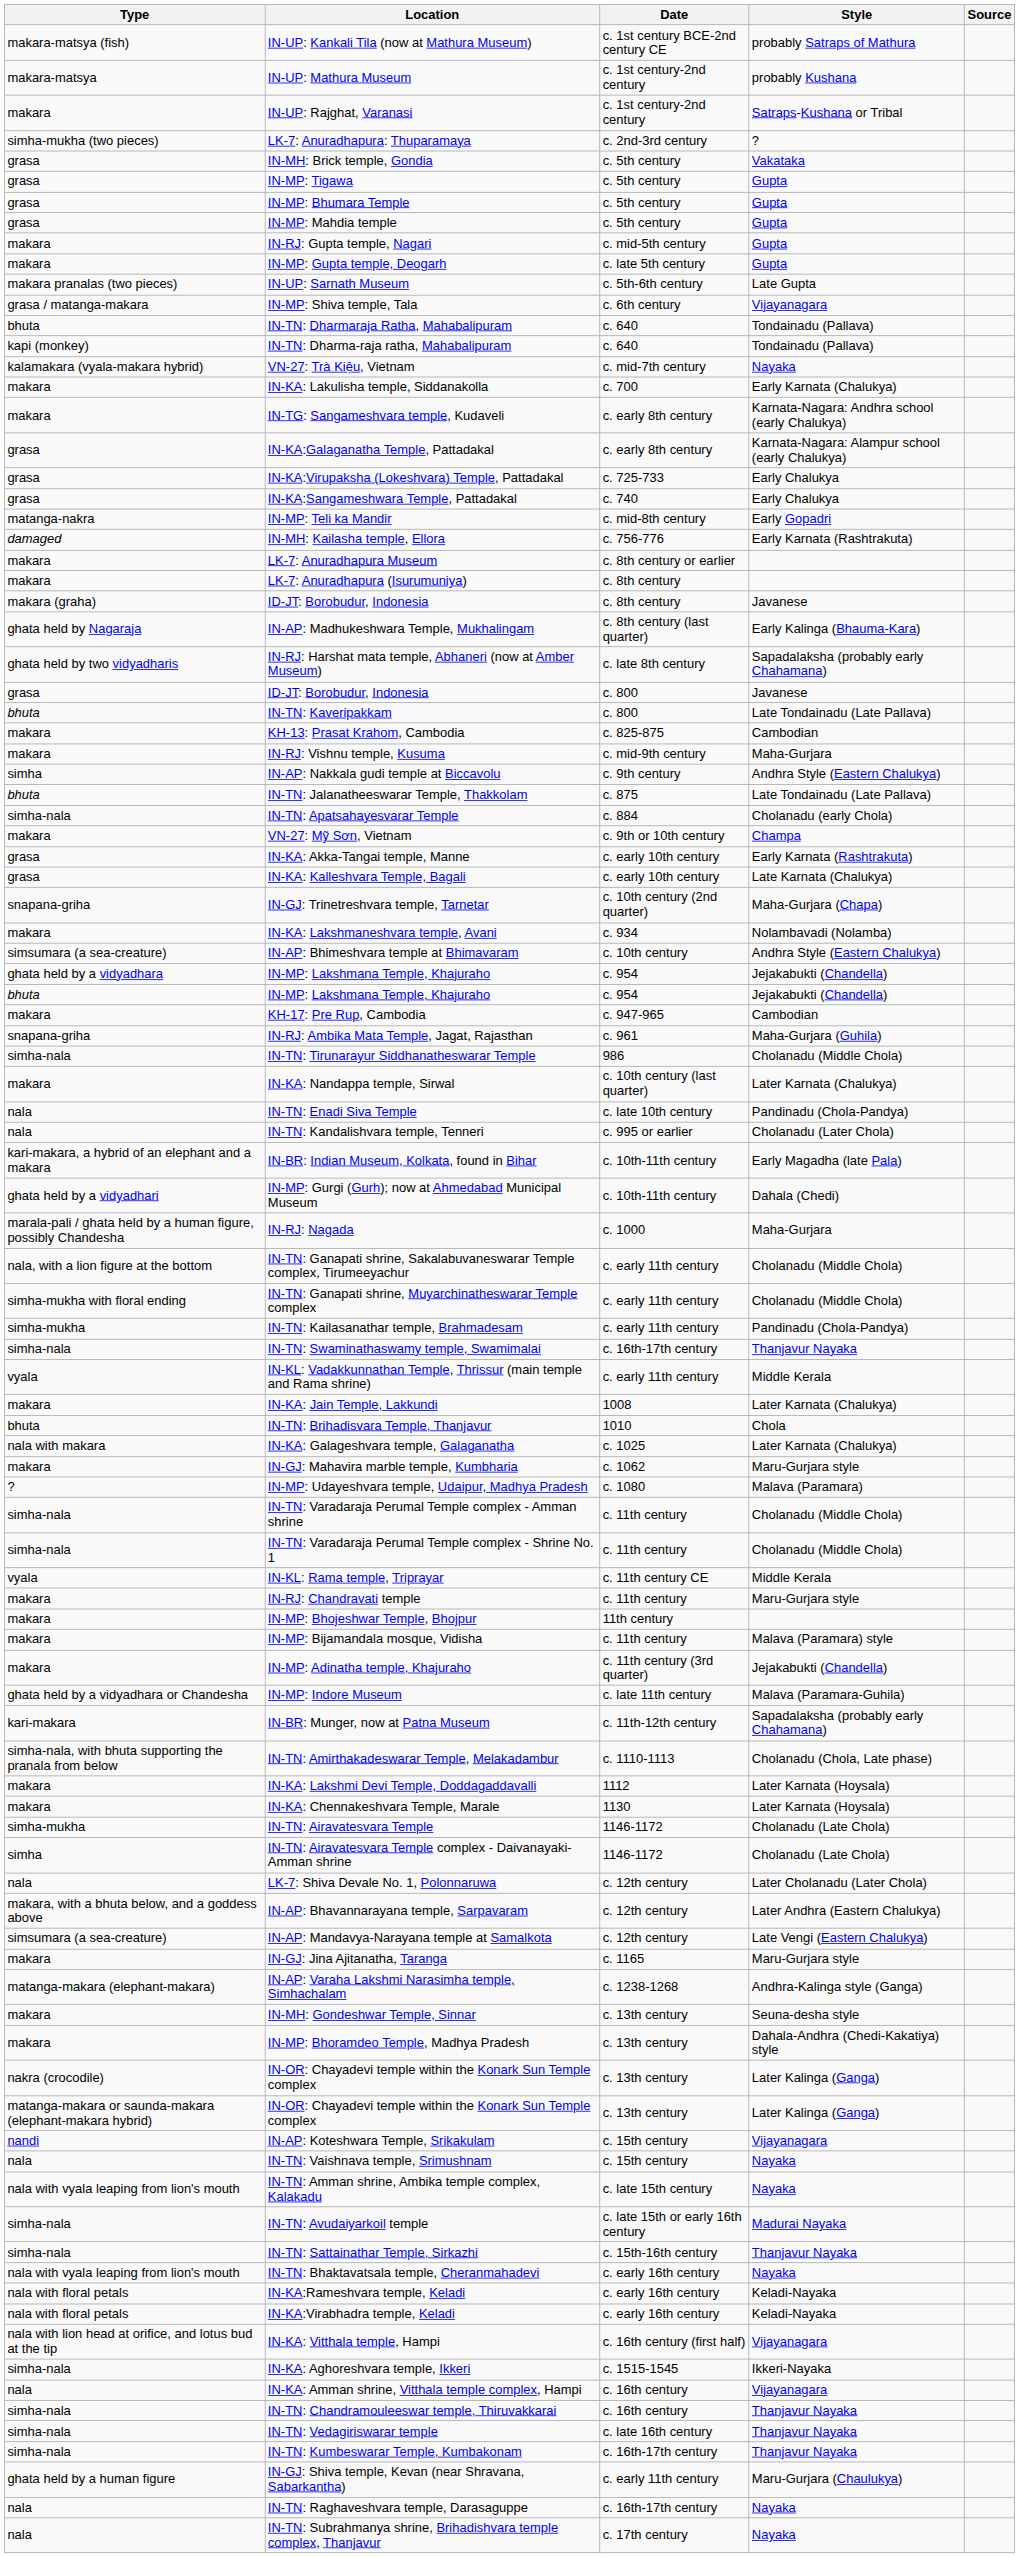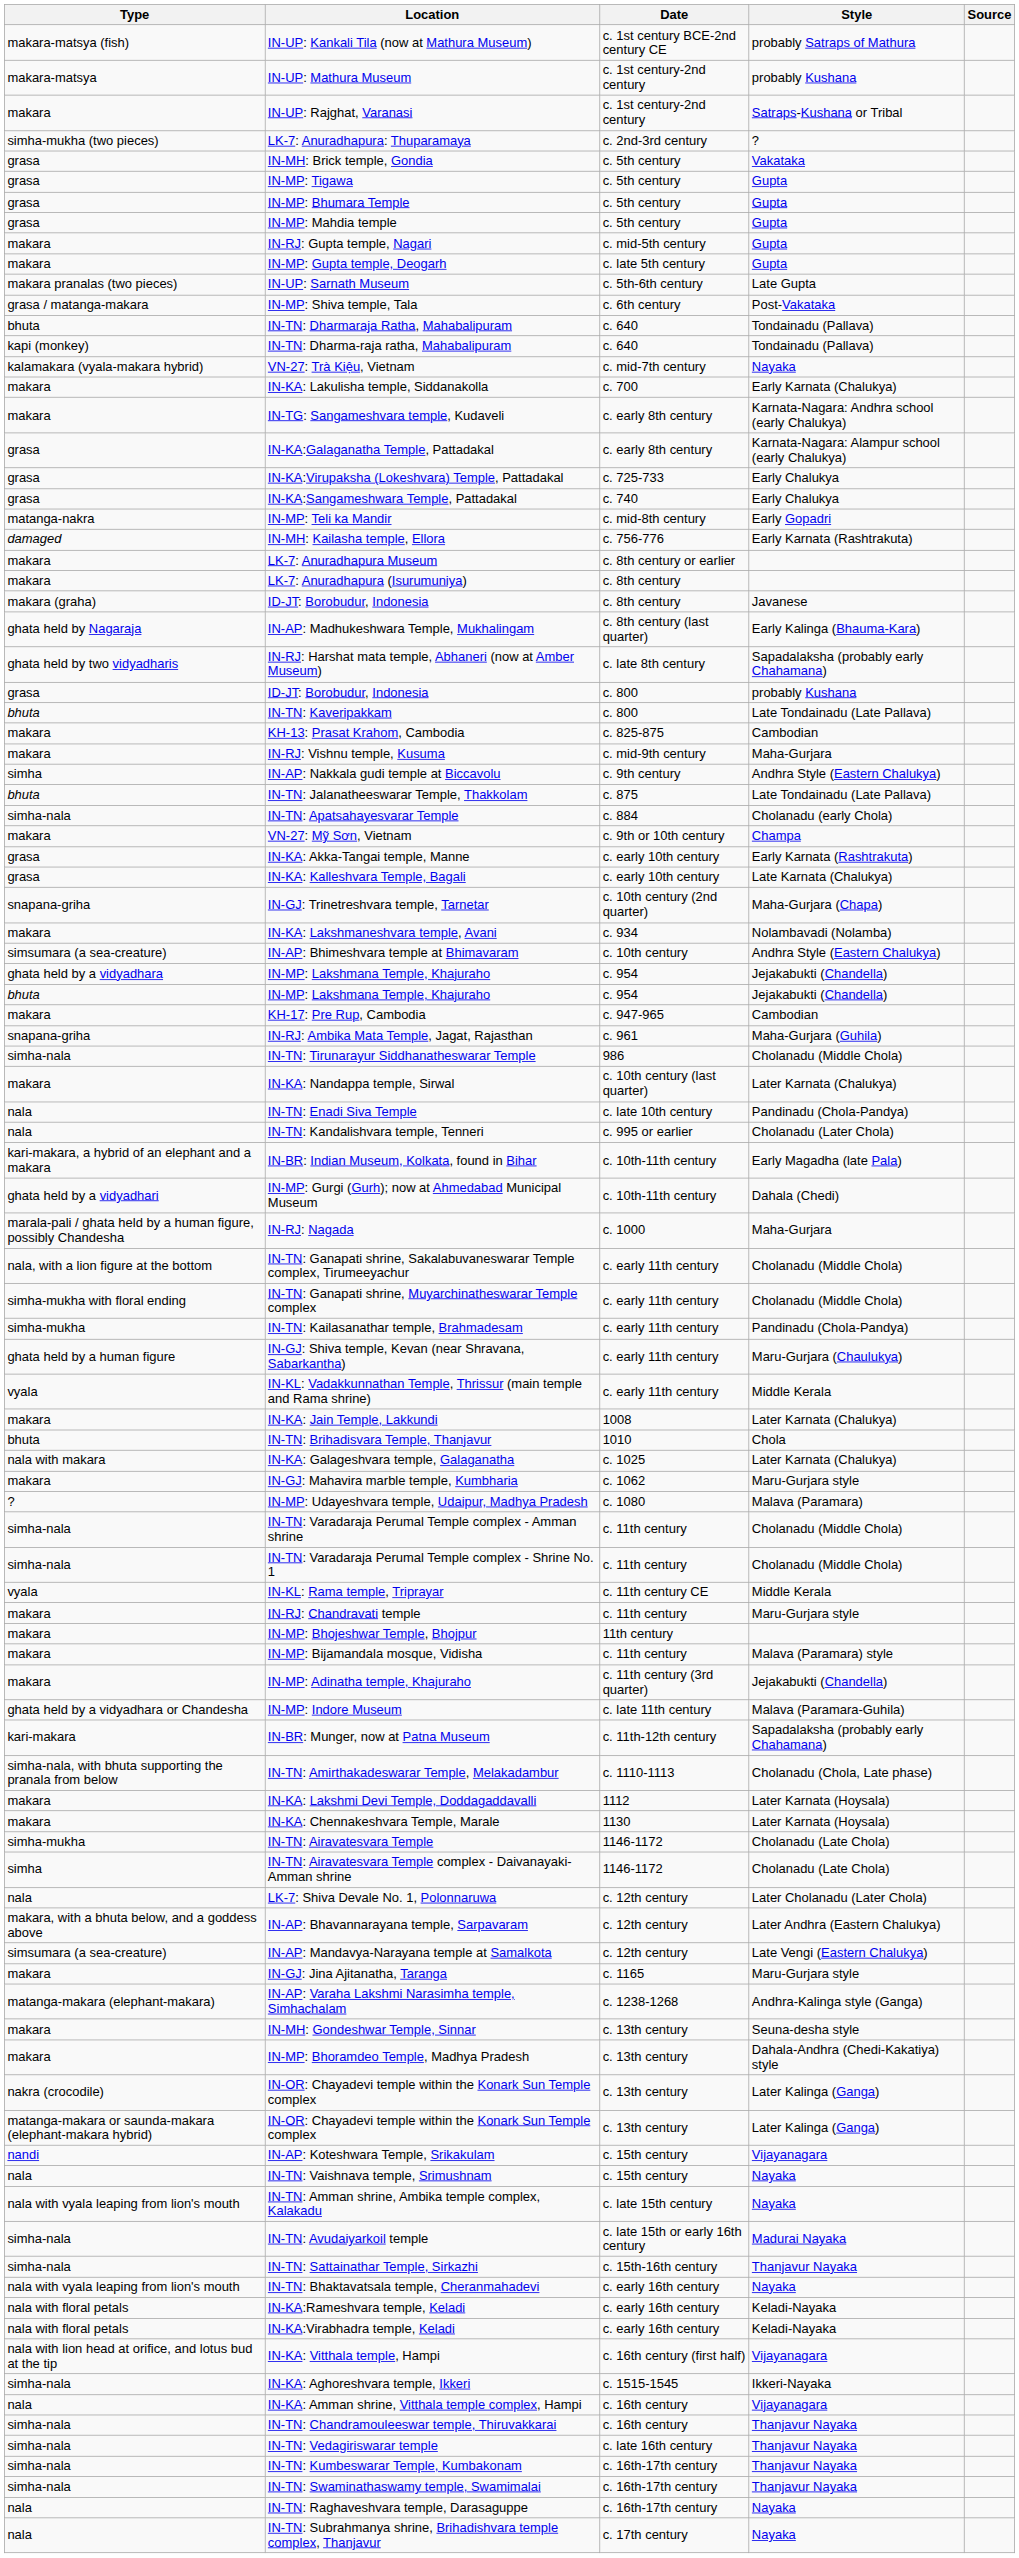IN-MP: Shiva temple, Tala | Style: Vijayanagara -> Post-Vakataka
grasa / ID-JT: Borobudur, Indonesia | Style: Javanese -> probably Kushana
rows swapped: IN-GJ: Shiva temple, Kevan (near Shravana, Sabarkantha) <-> IN-TN: Swaminathaswamy temple, Swamimalai
